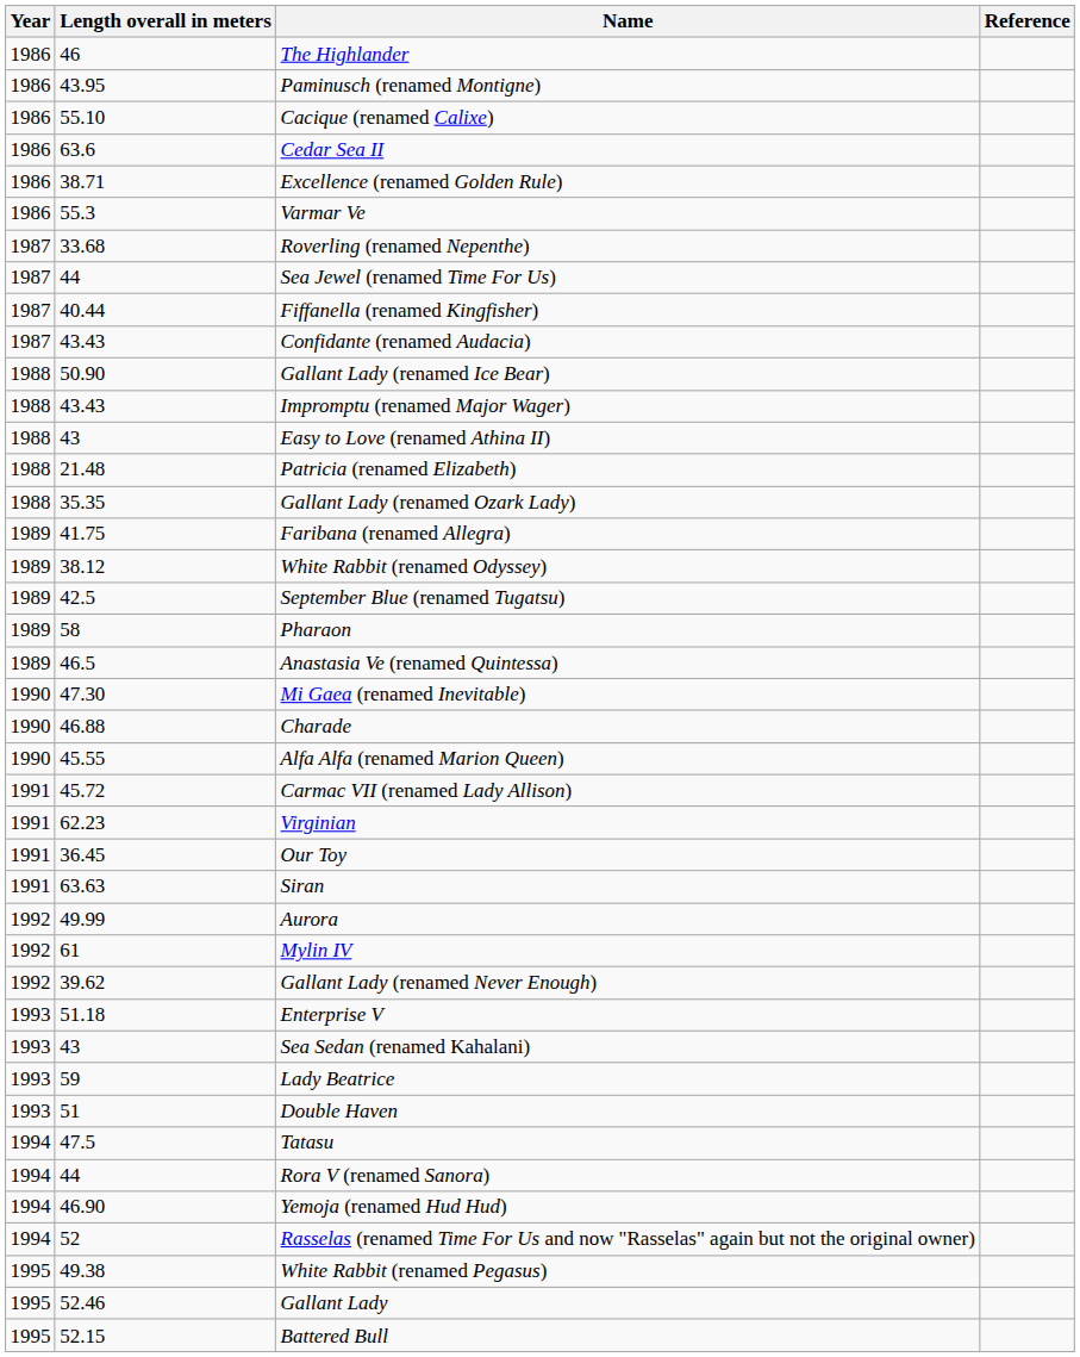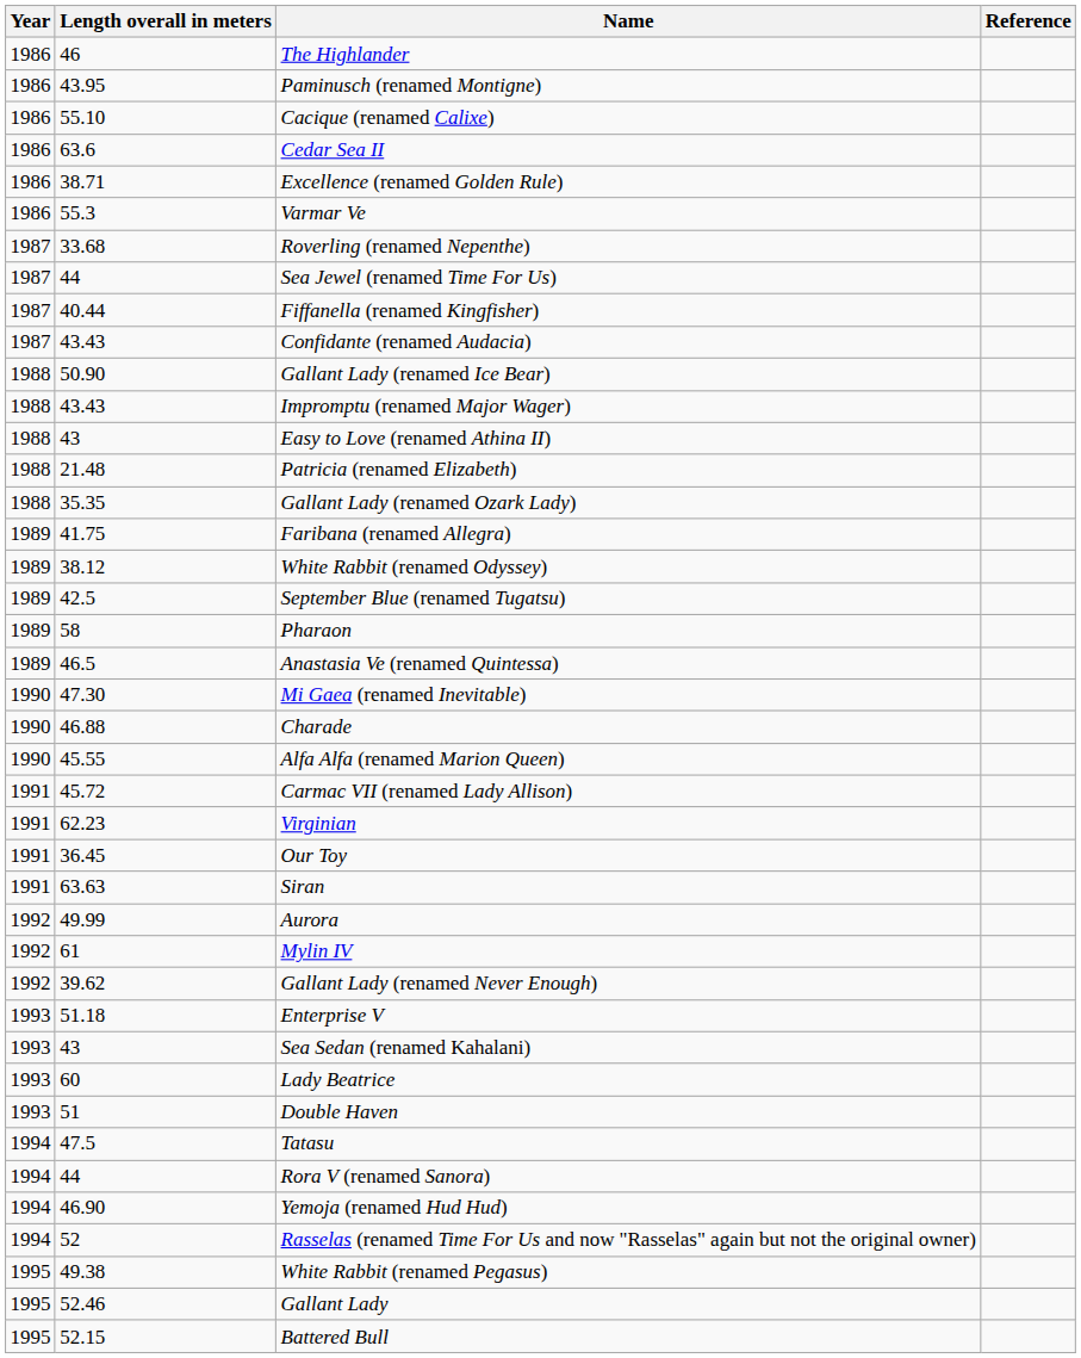Lady Beatrice | Length overall in meters: 59 -> 60
